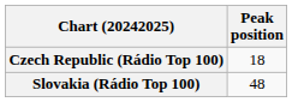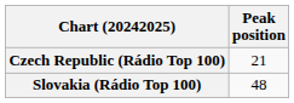Czech Republic (Rádio Top 100) | Peak position: 18 -> 21
